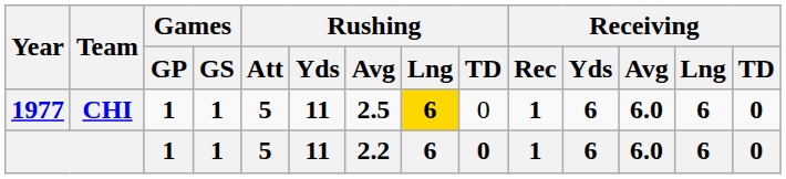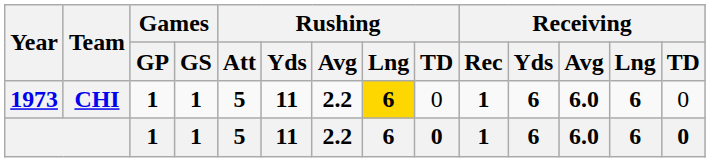CHI | Year: 1977 -> 1973
CHI | Rushing / Avg: 2.5 -> 2.2
CHI | Receiving / TD: bold -> normal
